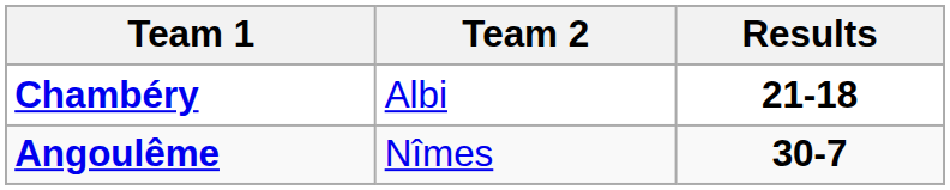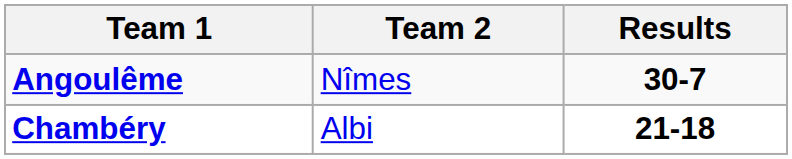rows swapped: Angoulême <-> Chambéry
